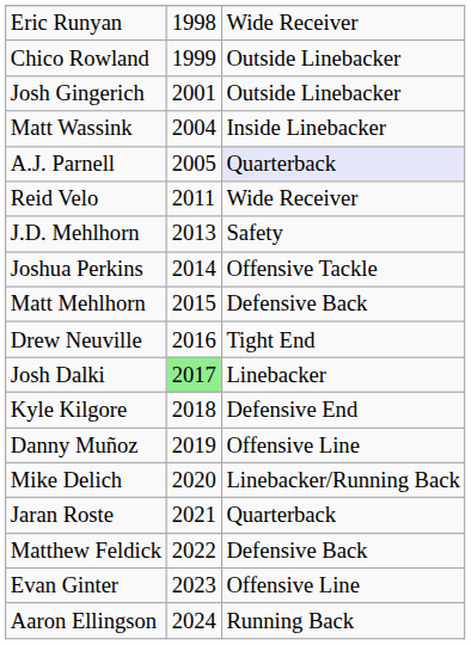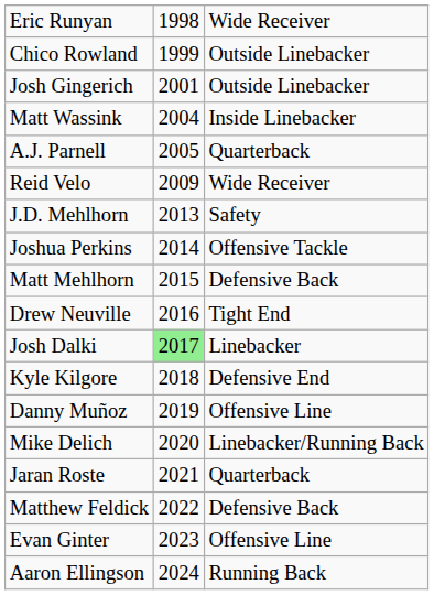A.J. Parnell | column 3: lavender background -> no background
Reid Velo | column 2: 2011 -> 2009
